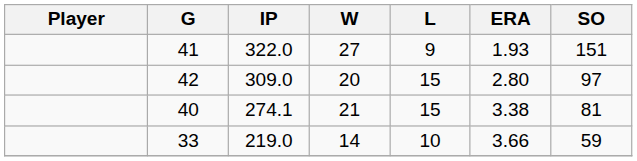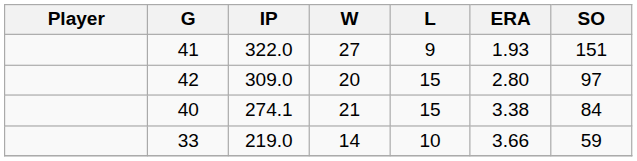274.1 | SO: 81 -> 84
